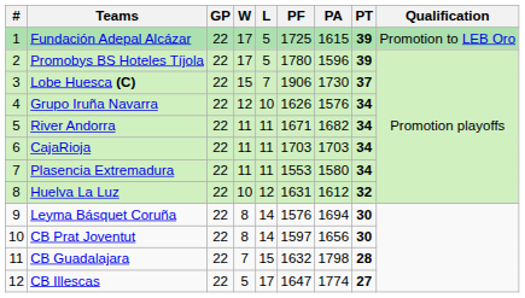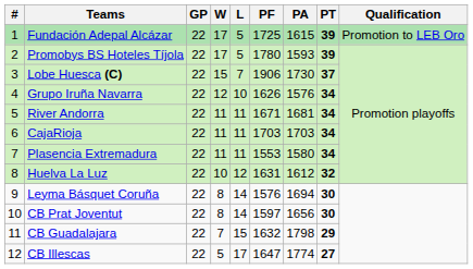Promobys BS Hoteles Tíjola | PA: 1596 -> 1593
River Andorra | PA: 1682 -> 1681
CB Guadalajara | PT: 28 -> 29
